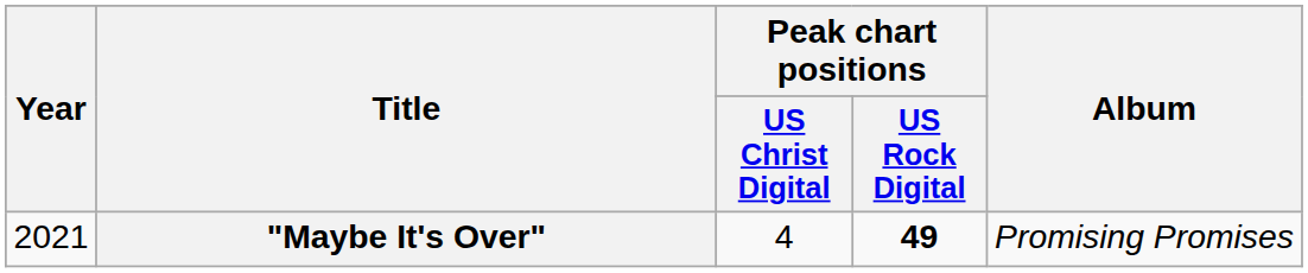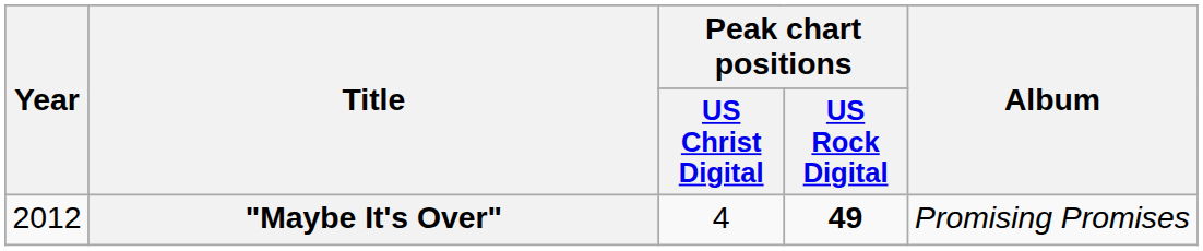"Maybe It's Over" | Year: 2021 -> 2012
